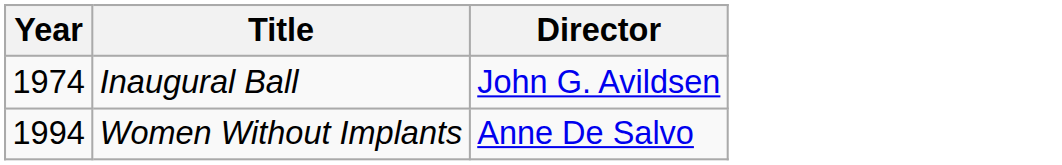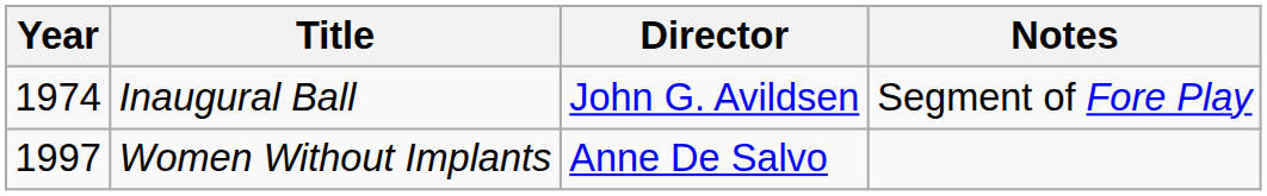+ column: Notes | Segment of Fore Play
Women Without Implants | Year: 1994 -> 1997
